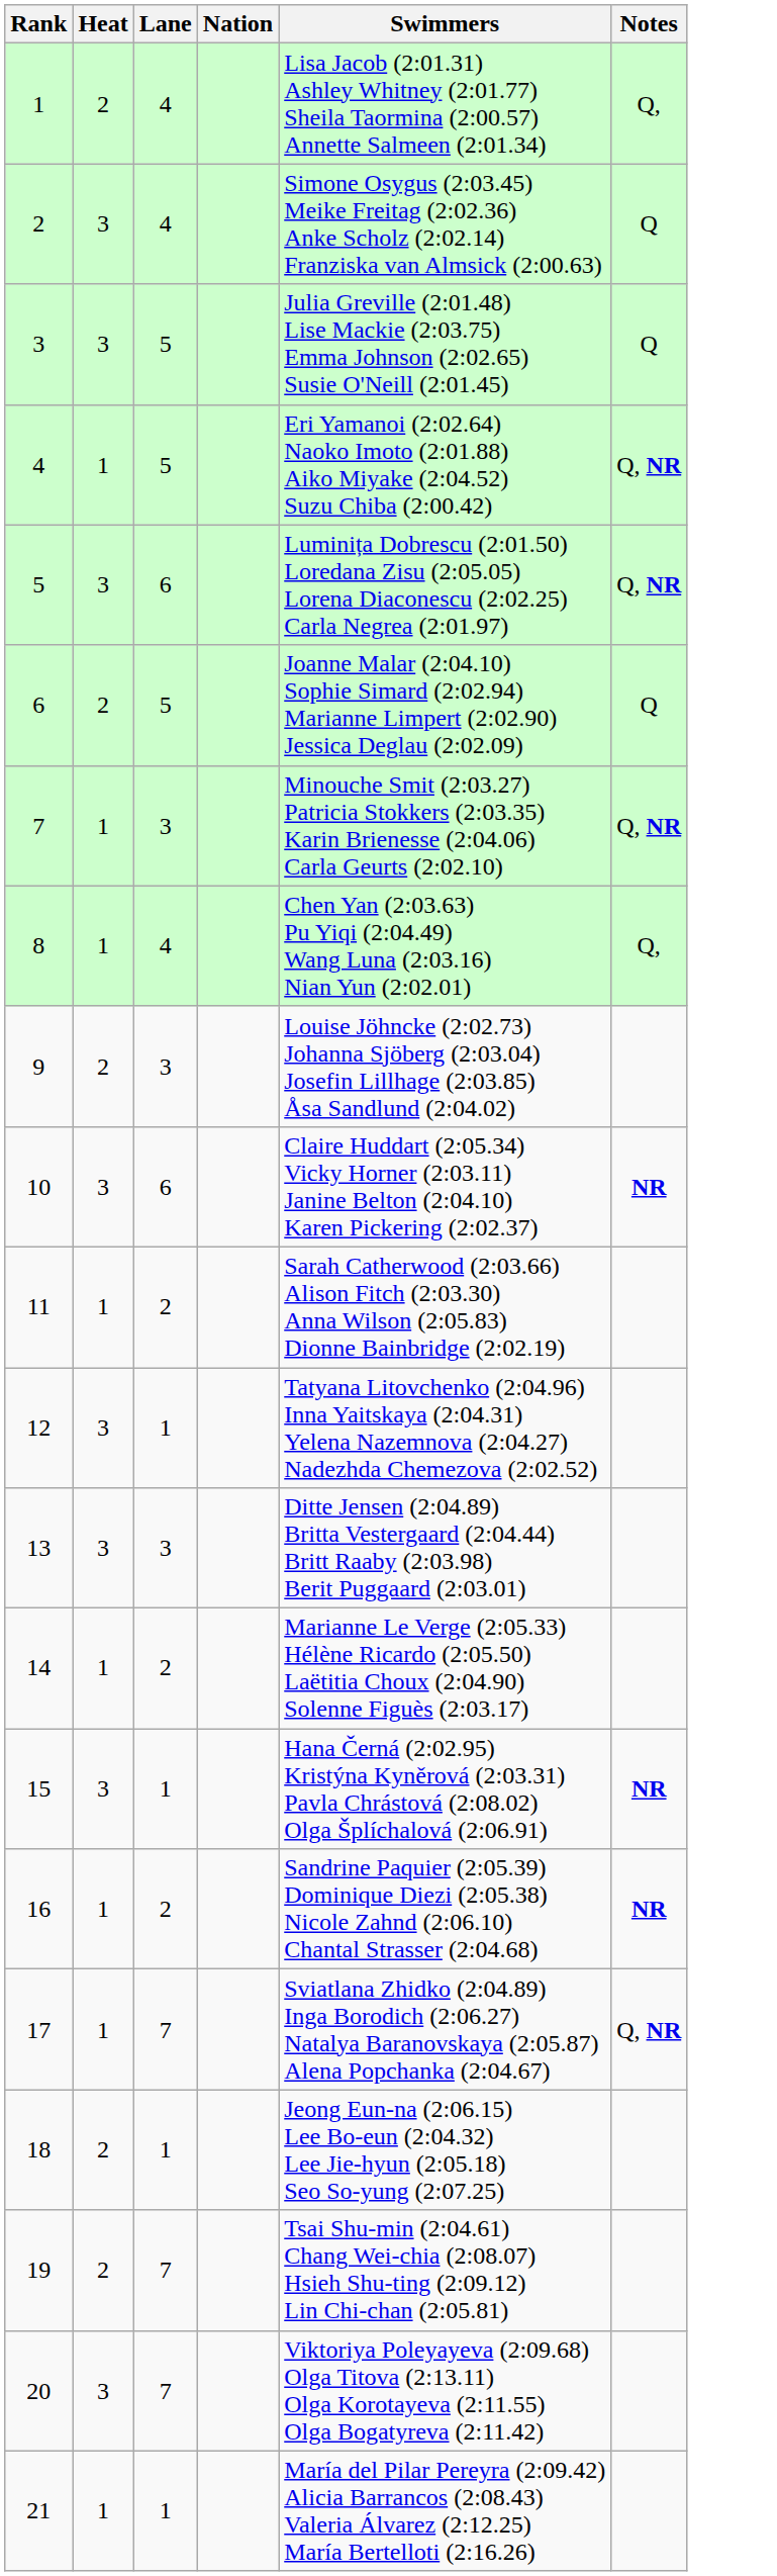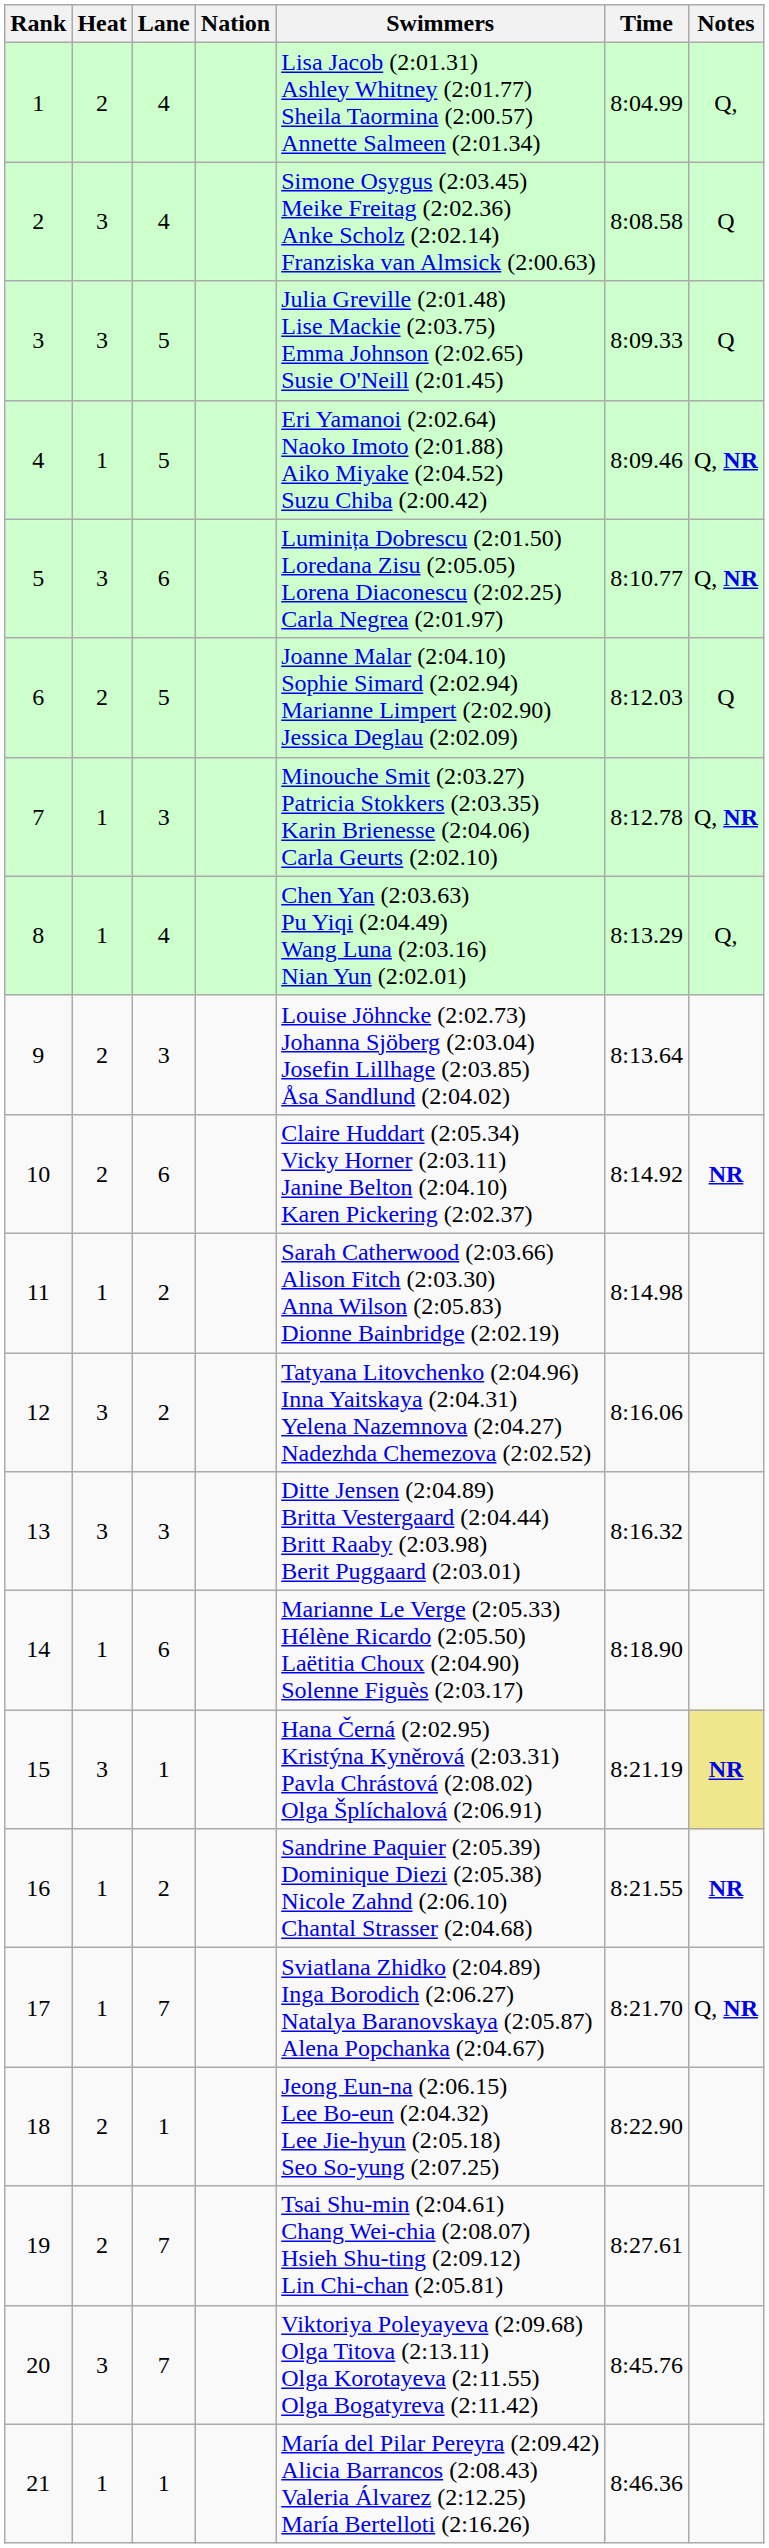+ column: Time | 8:04.99 | 8:08.58 | 8:09.33 | 8:09.46 | 8:10.77 | 8:12.03 | 8:12.78 | 8:13.29 | 8:13.64 | 8:14.92 | 8:14.98 | 8:16.06 | 8:16.32 | 8:18.90 | 8:21.19 | 8:21.55 | 8:21.70 | 8:22.90 | 8:27.61 | 8:45.76 | 8:46.36
10 | Heat: 3 -> 2
12 | Lane: 1 -> 2
14 | Lane: 2 -> 6
15 | Notes: no background -> khaki background
